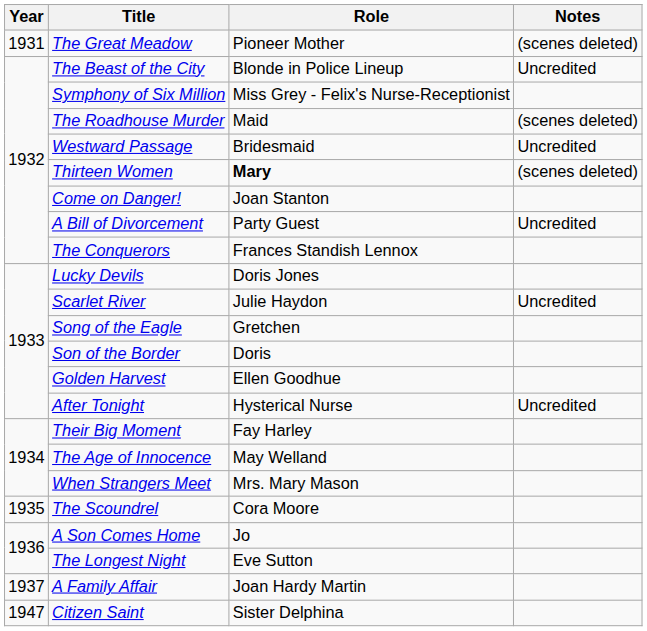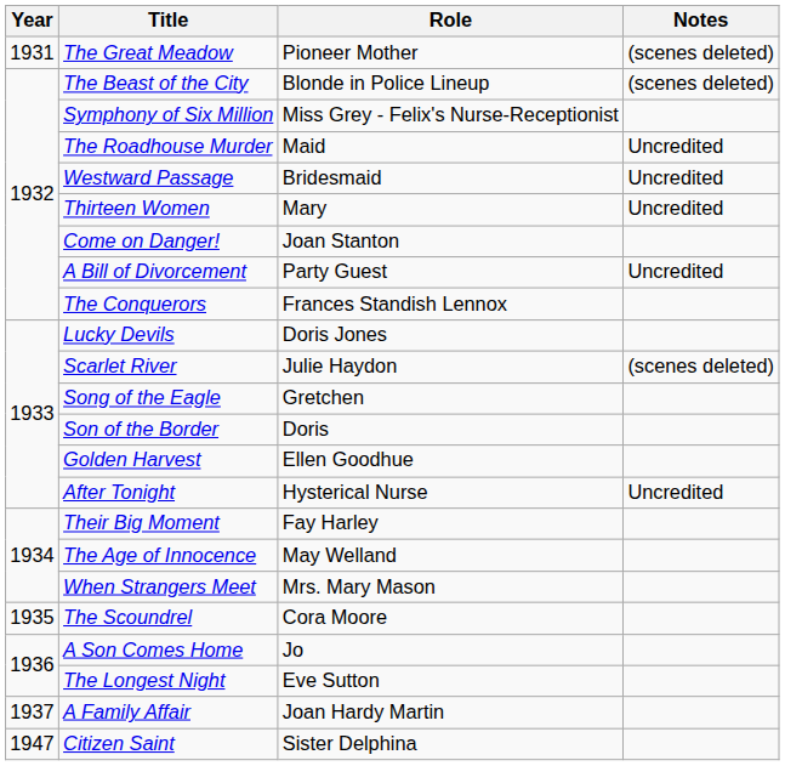The Beast of the City | Notes: Uncredited -> (scenes deleted)
The Roadhouse Murder | Notes: (scenes deleted) -> Uncredited
Thirteen Women | Role: bold -> normal
Thirteen Women | Notes: (scenes deleted) -> Uncredited
Scarlet River | Notes: Uncredited -> (scenes deleted)
